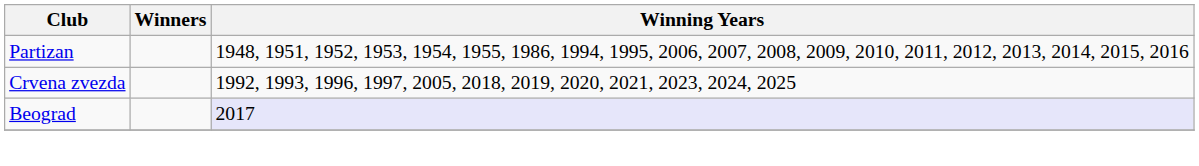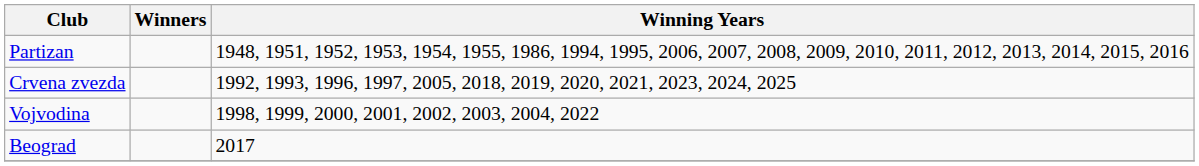+ row: Vojvodina | 1998, 1999, 2000, 2001, 2002, 2003, 2004, 2022
Beograd | Winning Years: lavender background -> no background
